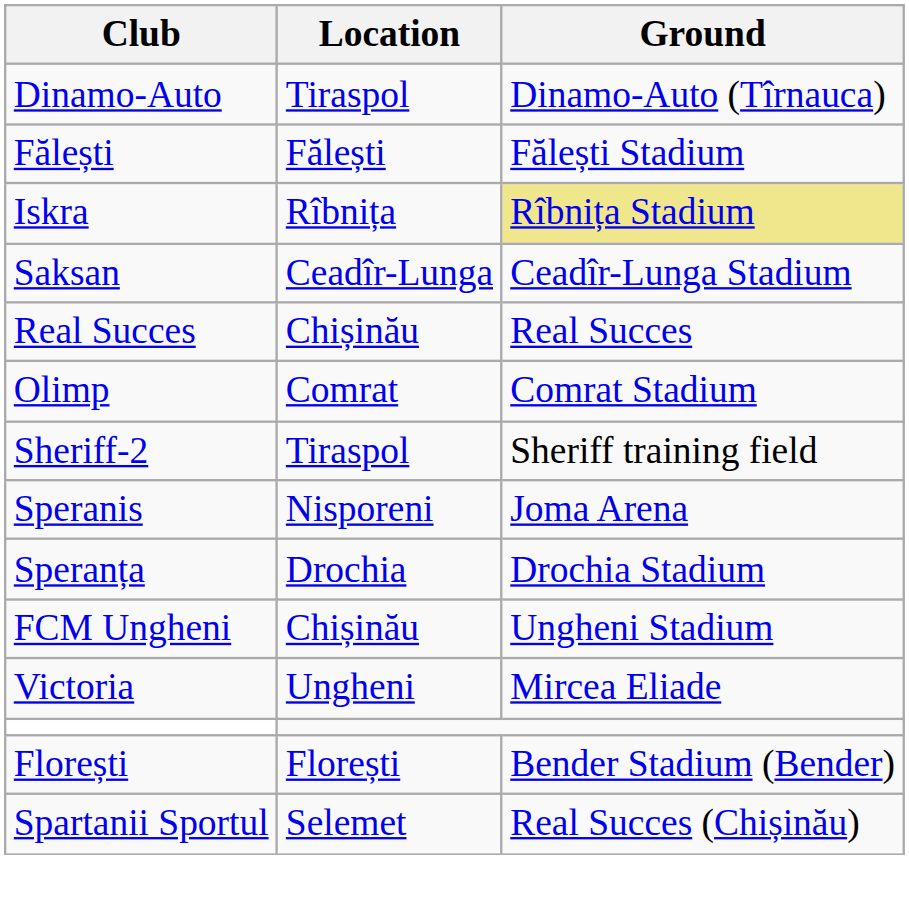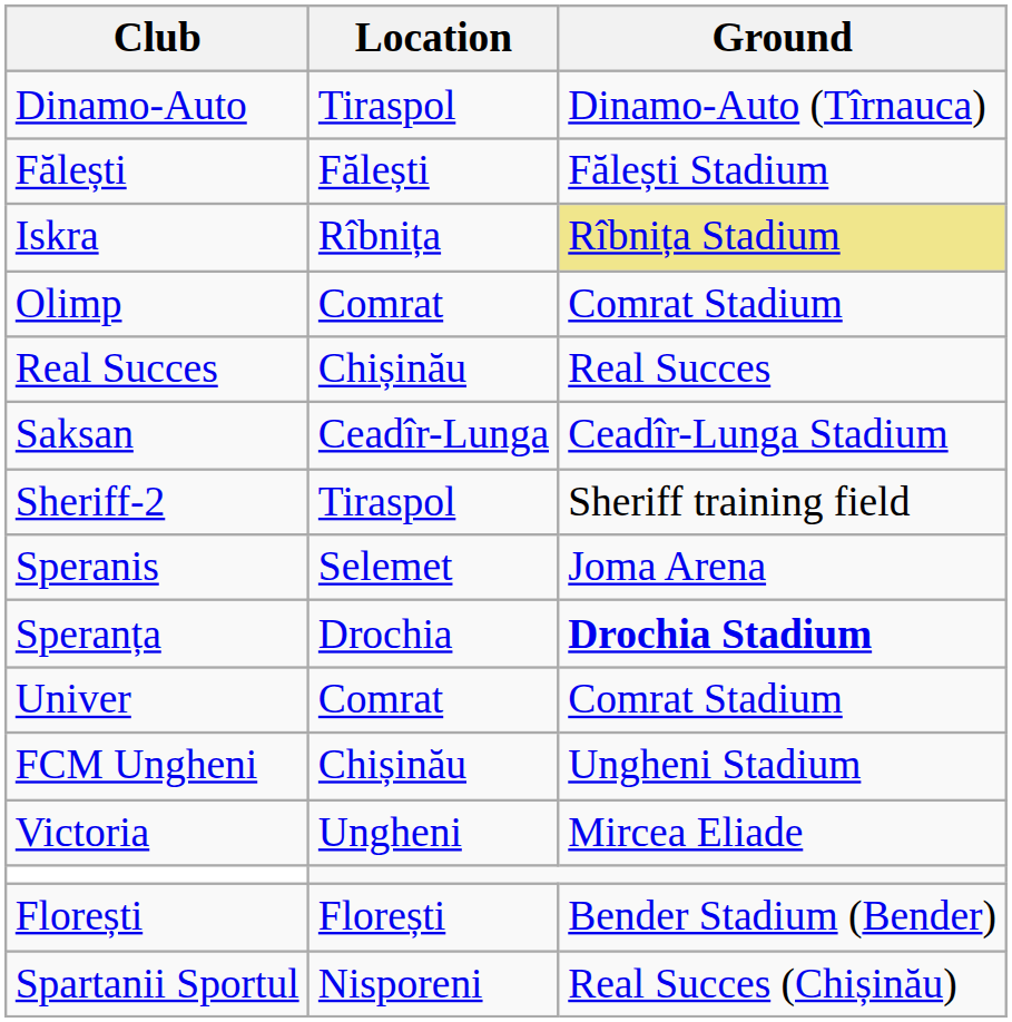rows swapped: Olimp <-> Saksan
Speranis | Location: Nisporeni -> Selemet
Speranța | Ground: normal -> bold
+ row: Univer | Comrat | Comrat Stadium
Spartanii Sportul | Location: Selemet -> Nisporeni
